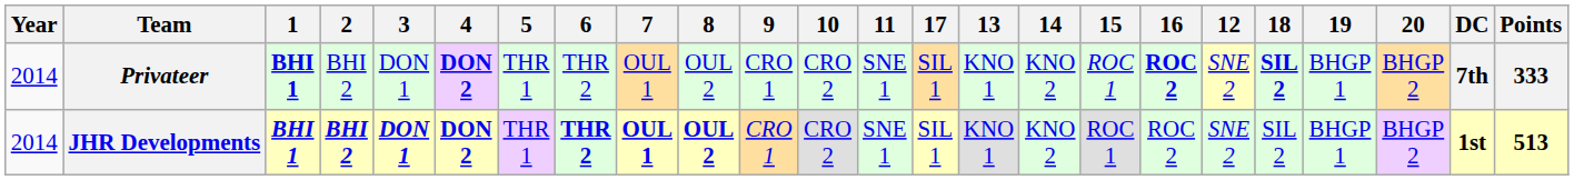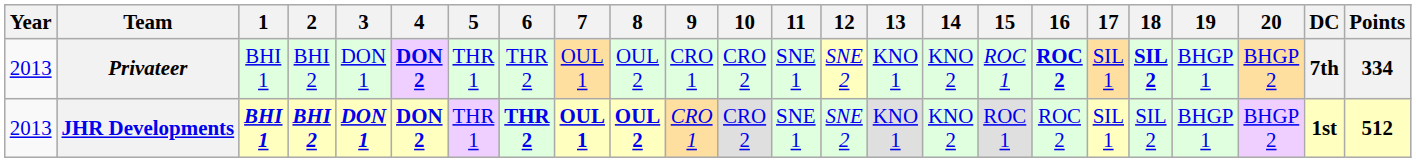columns swapped: 12 <-> 17
Privateer | Year: 2014 -> 2013
Privateer | 1: bold -> normal
Privateer | Points: 333 -> 334
JHR Developments | Year: 2014 -> 2013
JHR Developments | Points: 513 -> 512
